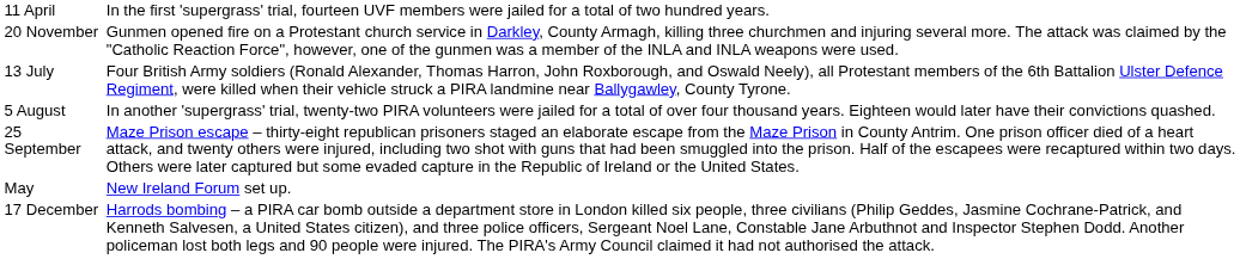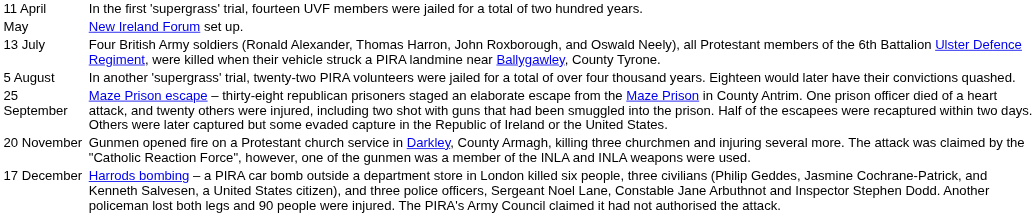rows swapped: May <-> 20 November
